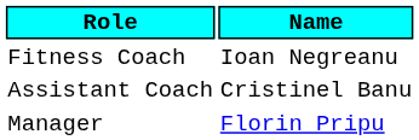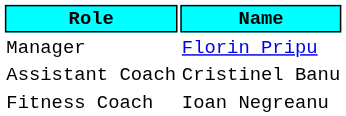rows swapped: Manager <-> Fitness Coach
